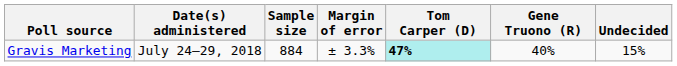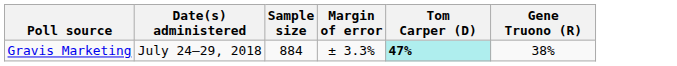- column: Undecided | 15%
Gravis Marketing | Gene Truono (R): 40% -> 38%
